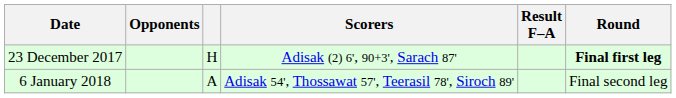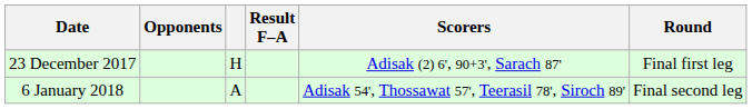columns swapped: Result F–A <-> Scorers
23 December 2017 | Round: bold -> normal
